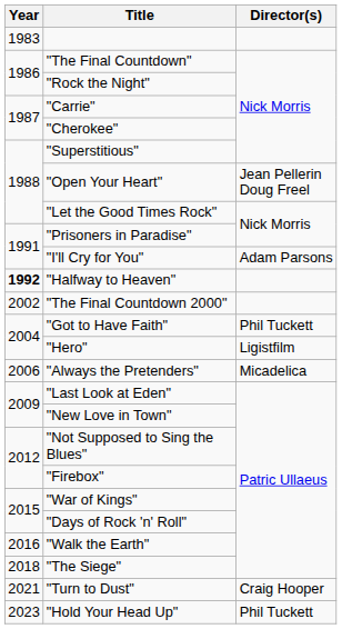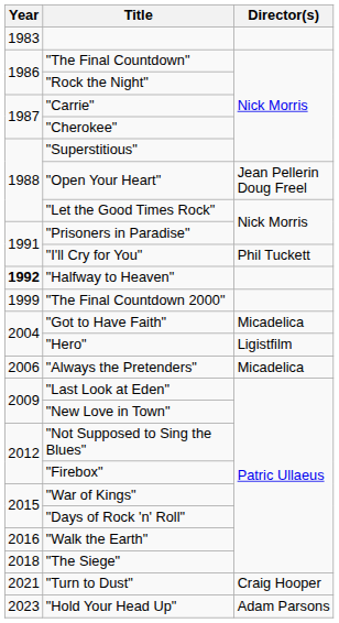"I'll Cry for You" | Director(s): Adam Parsons -> Phil Tuckett
"The Final Countdown 2000" | Year: 2002 -> 1999
"Got to Have Faith" | Director(s): Phil Tuckett -> Micadelica
"Hold Your Head Up" | Director(s): Phil Tuckett -> Adam Parsons
